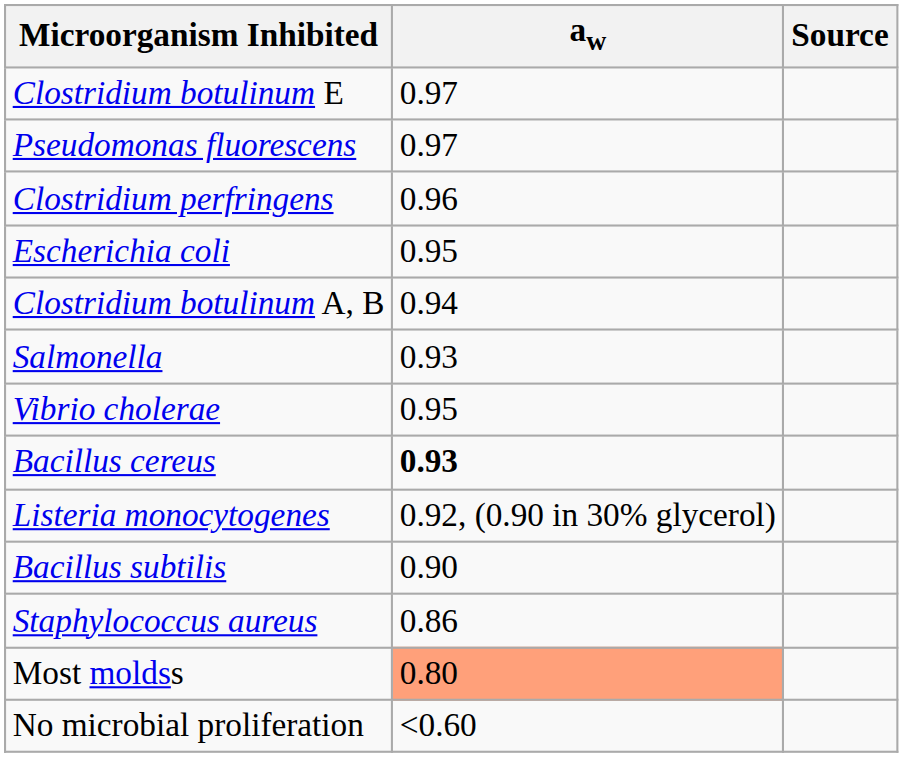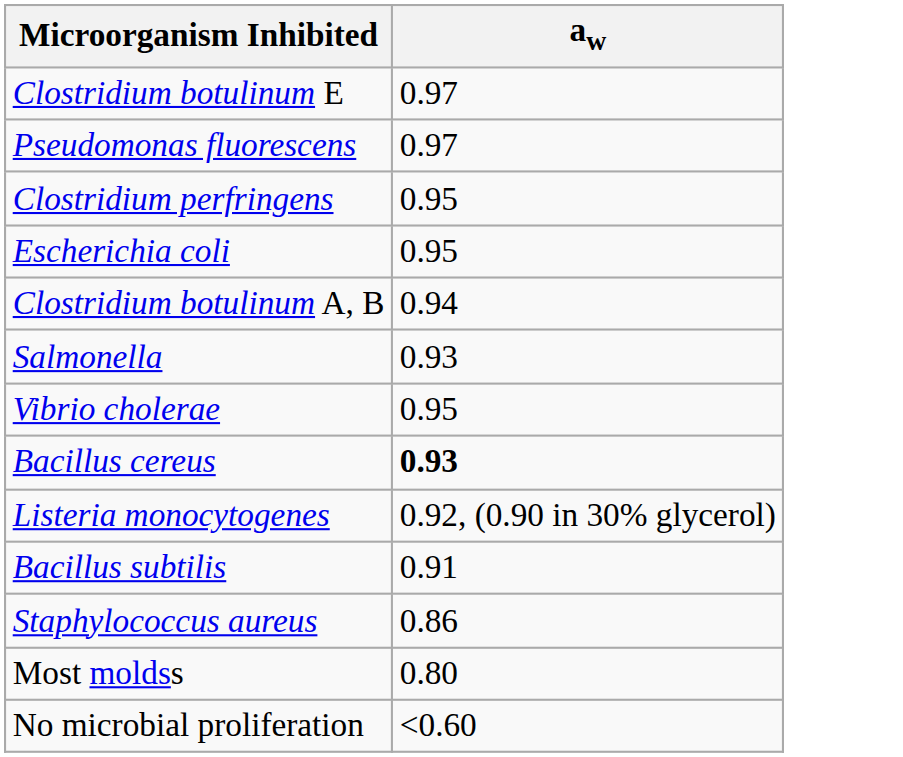- column: Source
Clostridium perfringens | aw: 0.96 -> 0.95
Bacillus subtilis | aw: 0.90 -> 0.91
Most moldss | aw: lightsalmon background -> no background
